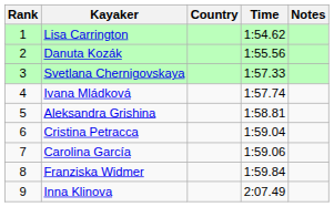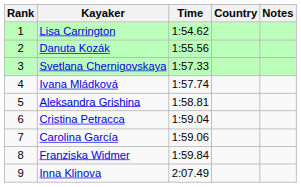columns swapped: Country <-> Time
